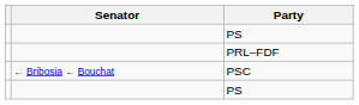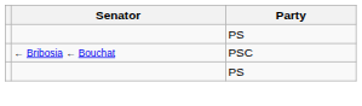- row: PRL–FDF
